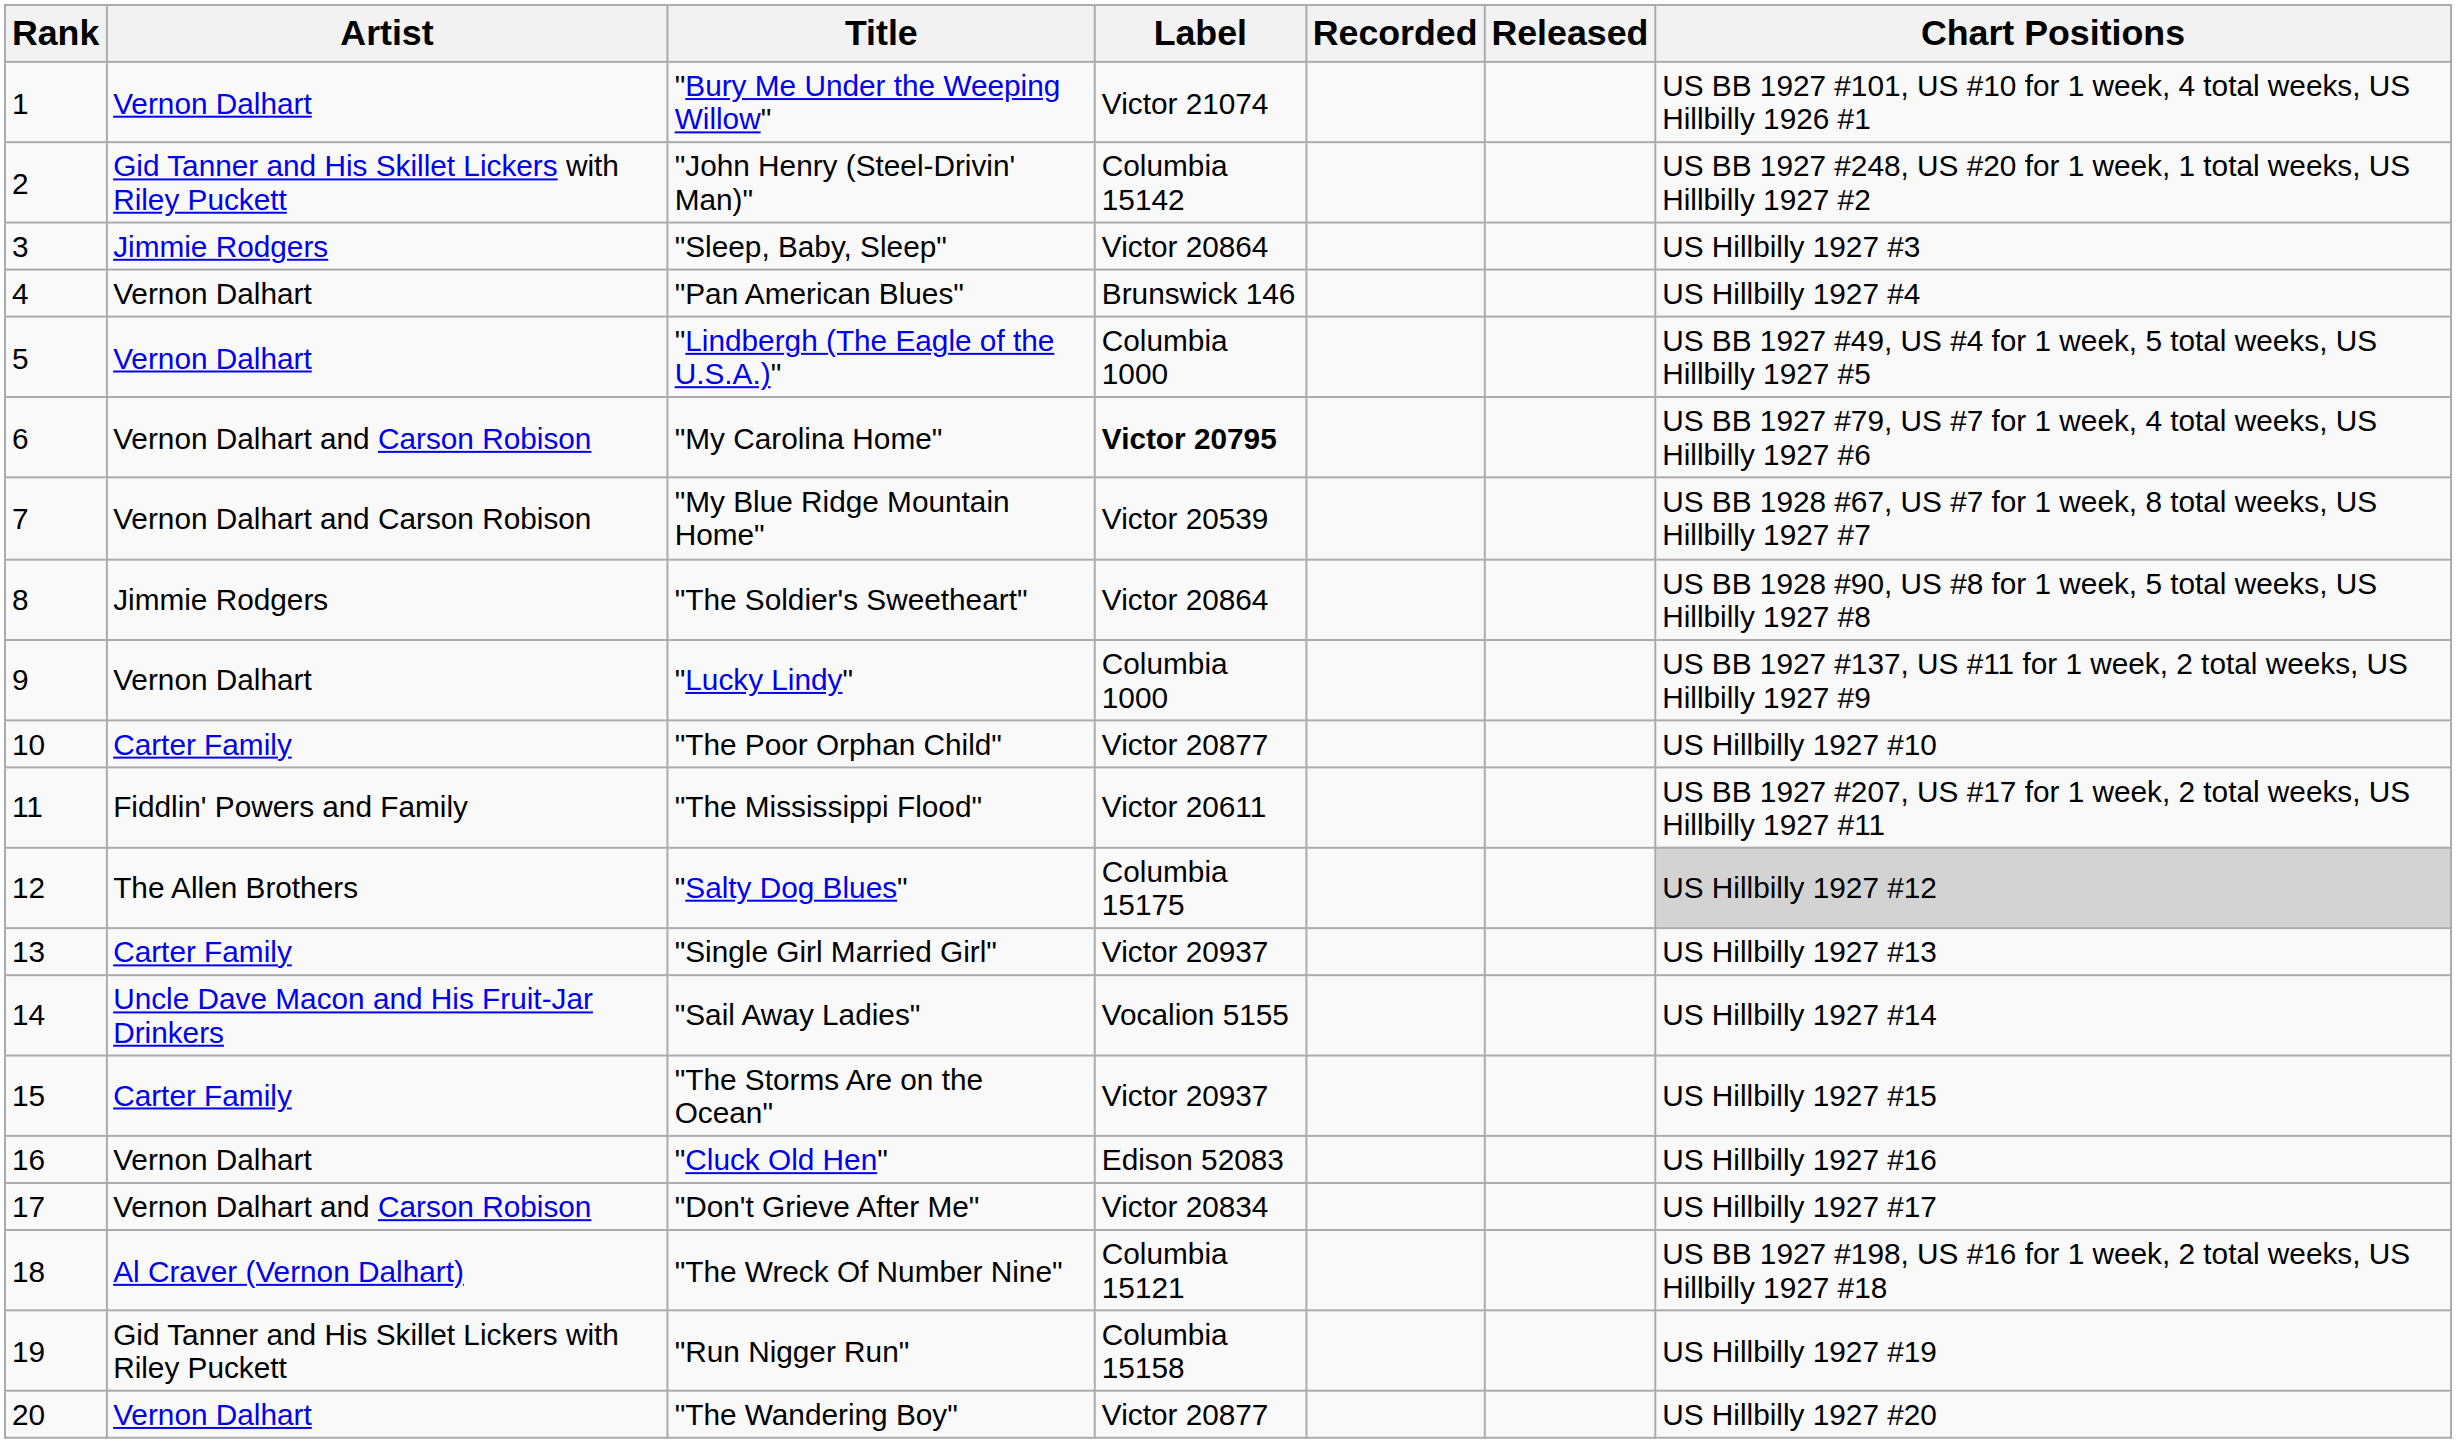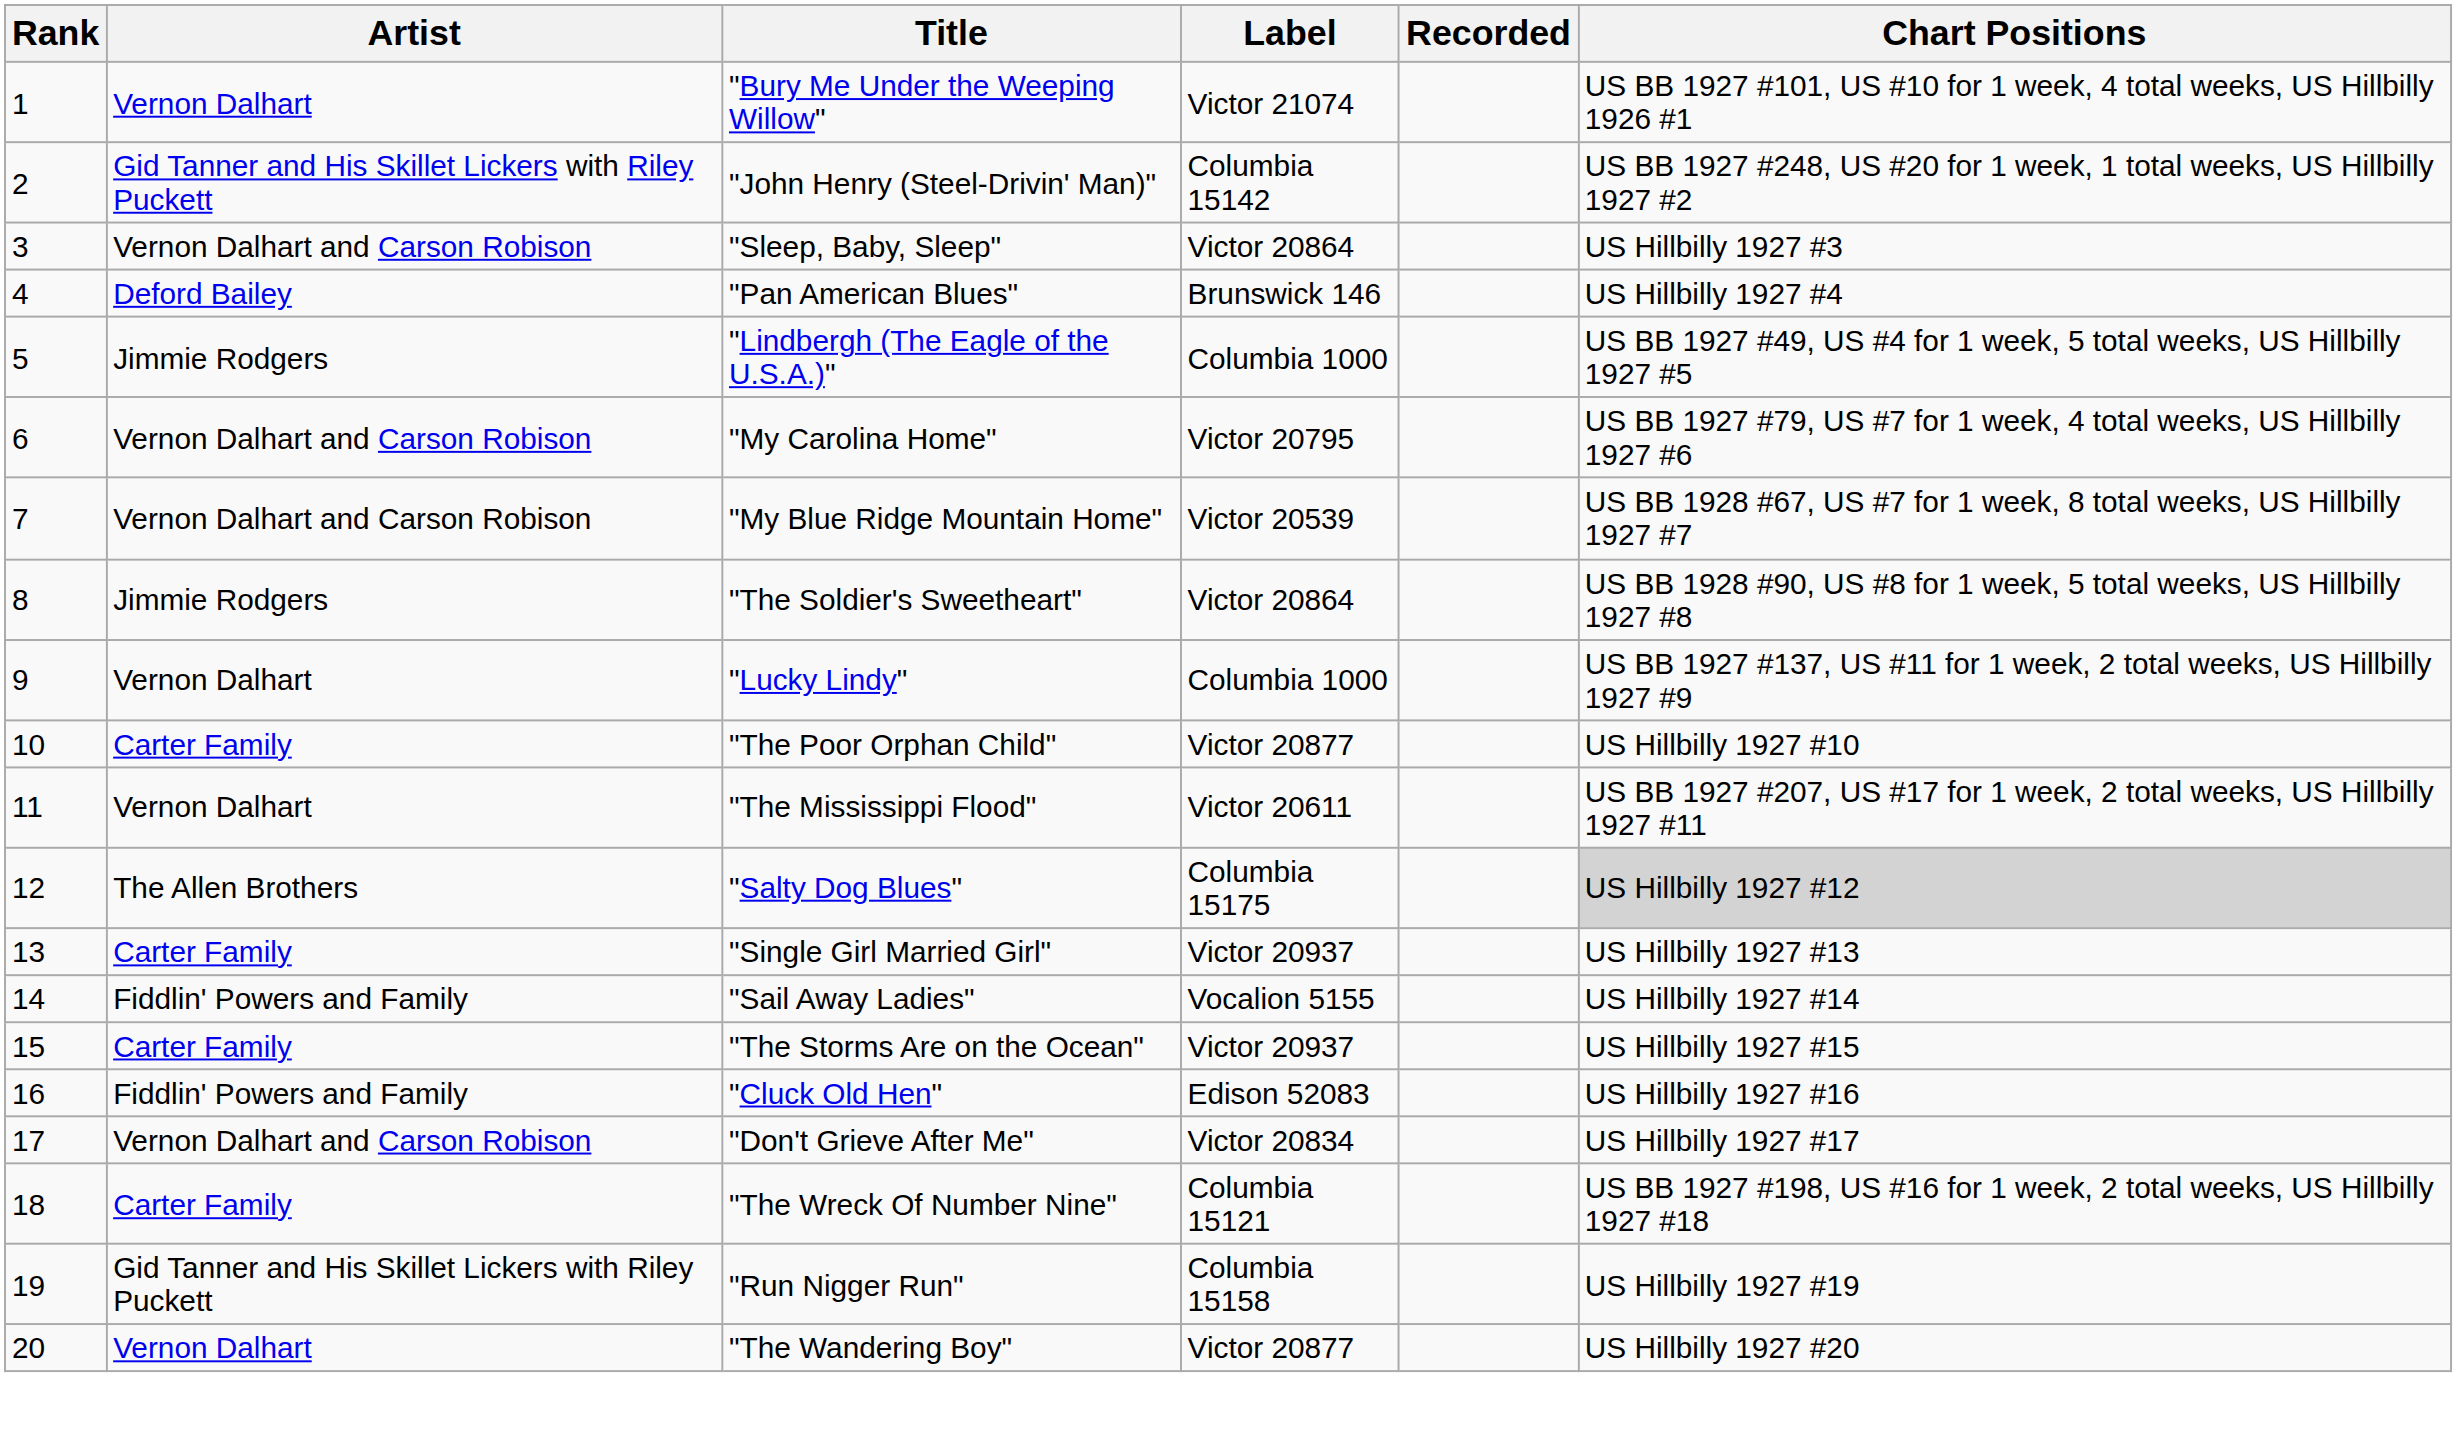- column: Released
"Sleep, Baby, Sleep" | Artist: Jimmie Rodgers -> Vernon Dalhart and Carson Robison
"Pan American Blues" | Artist: Vernon Dalhart -> Deford Bailey
"Lindbergh (The Eagle of the U.S.A.)" | Artist: Vernon Dalhart -> Jimmie Rodgers
"My Carolina Home" | Label: bold -> normal
"The Mississippi Flood" | Artist: Fiddlin' Powers and Family -> Vernon Dalhart
"Sail Away Ladies" | Artist: Uncle Dave Macon and His Fruit-Jar Drinkers -> Fiddlin' Powers and Family
"Cluck Old Hen" | Artist: Vernon Dalhart -> Fiddlin' Powers and Family
"The Wreck Of Number Nine" | Artist: Al Craver (Vernon Dalhart) -> Carter Family
